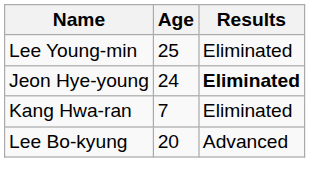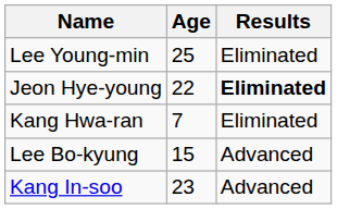Jeon Hye-young | Age: 24 -> 22
Lee Bo-kyung | Age: 20 -> 15
+ row: Kang In-soo | 23 | Advanced
